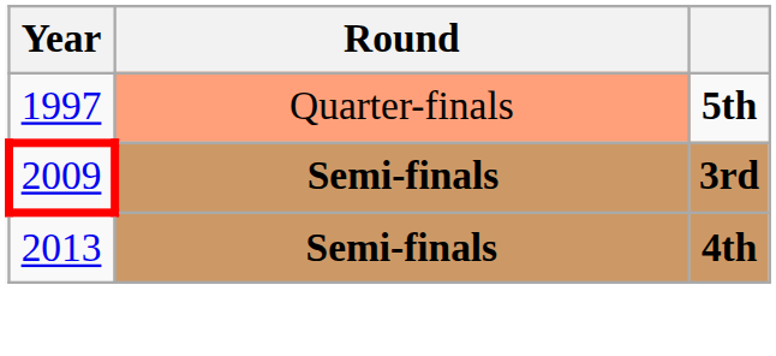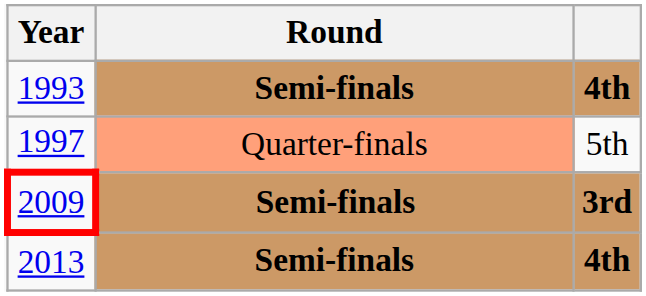+ row: 1993 | Semi-finals | 4th
1997 | column 3: bold -> normal
